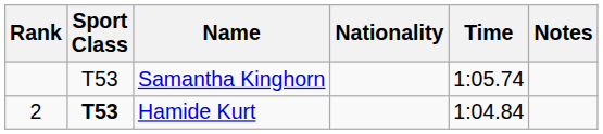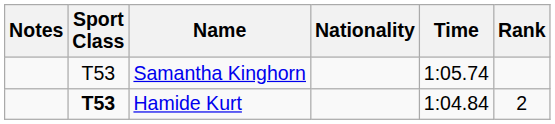columns swapped: Rank <-> Notes
